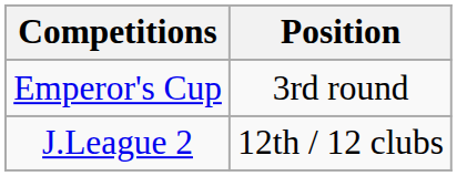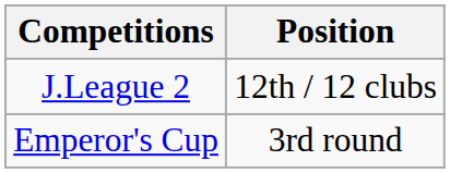rows swapped: J.League 2 <-> Emperor's Cup
